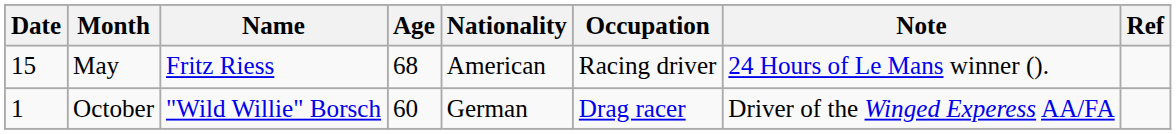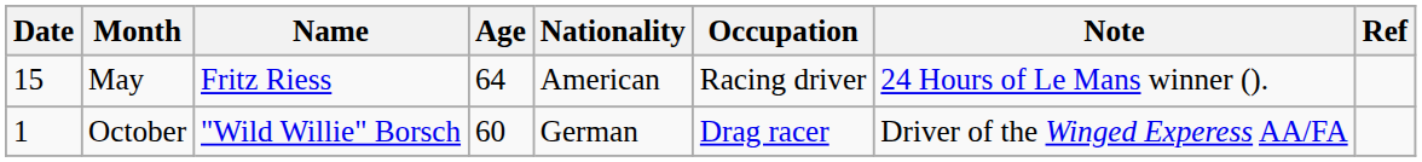May | Age: 68 -> 64
